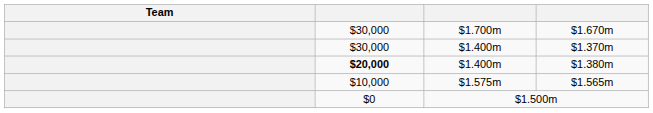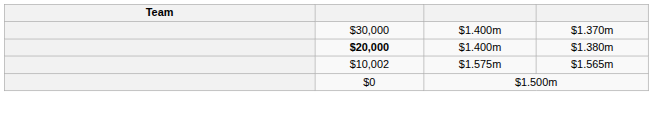- row: $30,000 | $1.700m | $1.670m
$1.565m | column 2: $10,000 -> $10,002
